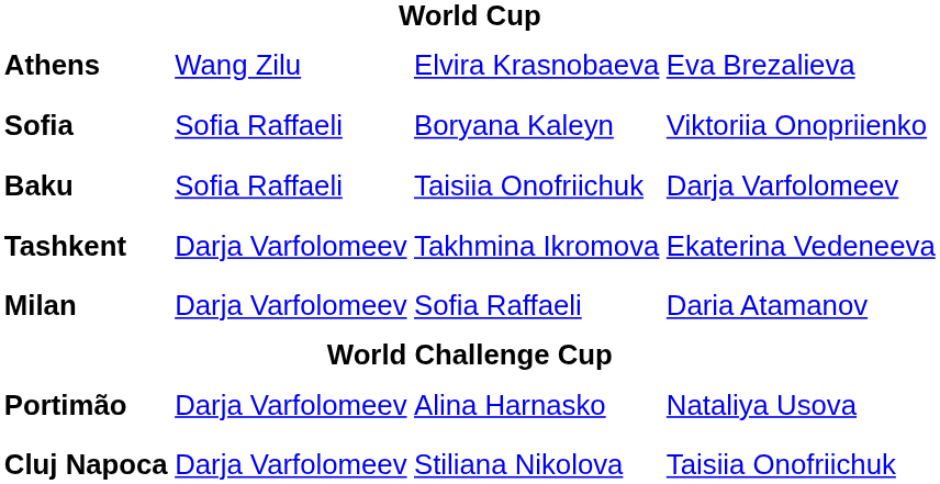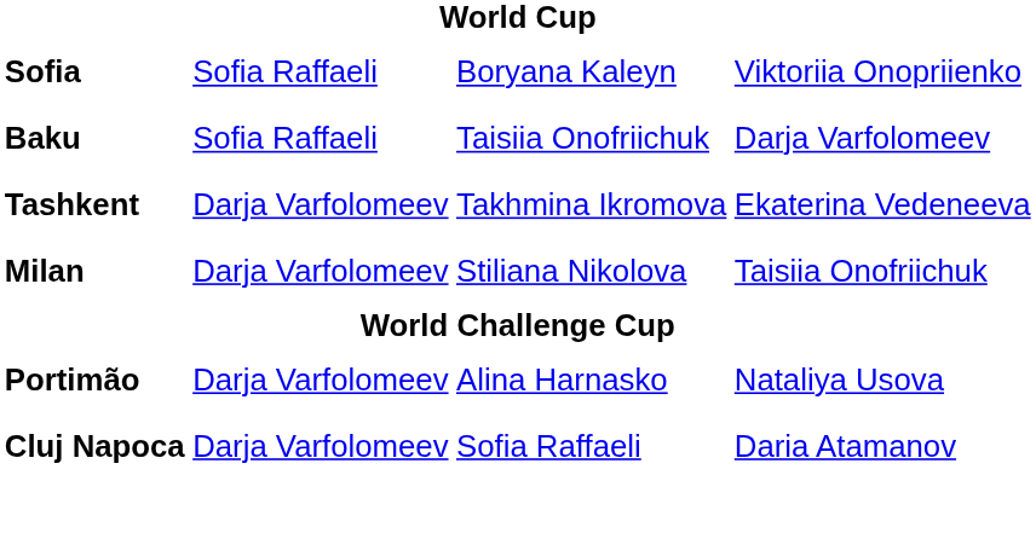- row: Athens | Wang Zilu | Elvira Krasnobaeva | Eva Brezalieva
Milan | column 3: Sofia Raffaeli -> Stiliana Nikolova
Milan | column 4: Daria Atamanov -> Taisiia Onofriichuk
Cluj Napoca | column 3: Stiliana Nikolova -> Sofia Raffaeli
Cluj Napoca | column 4: Taisiia Onofriichuk -> Daria Atamanov
